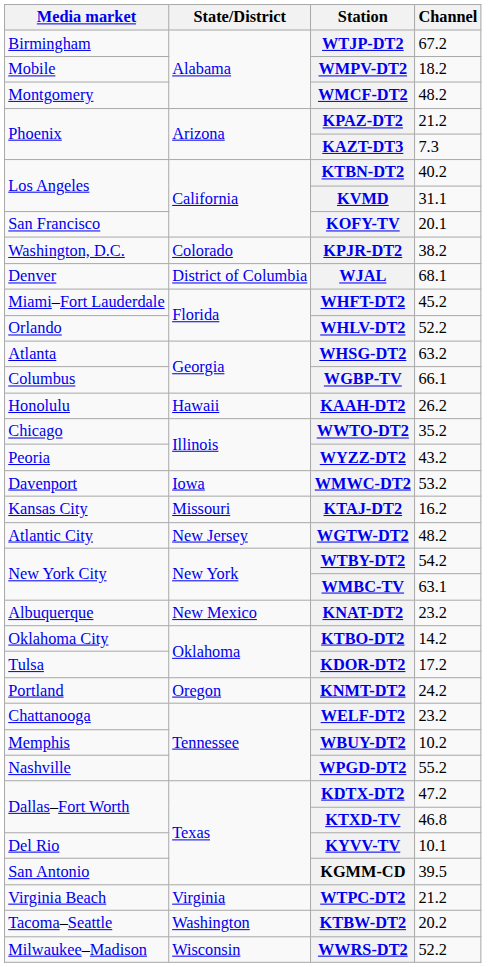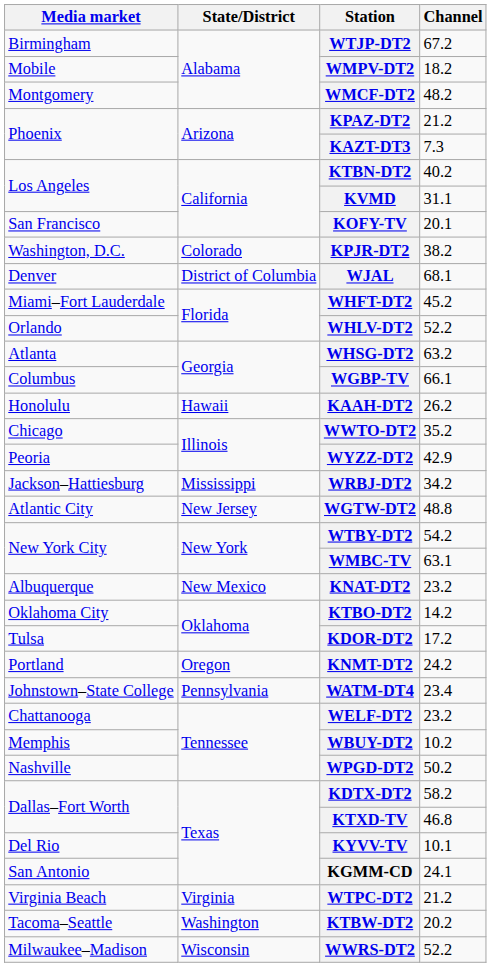WYZZ-DT2 | Channel: 43.2 -> 42.9
- row: Davenport | Iowa | WMWC-DT2 | 53.2
+ row: Jackson–Hattiesburg | Mississippi | WRBJ-DT2 | 34.2
- row: Kansas City | Missouri | KTAJ-DT2 | 16.2
WGTW-DT2 | Channel: 48.2 -> 48.8
+ row: Johnstown–State College | Pennsylvania | WATM-DT4 | 23.4
WPGD-DT2 | Channel: 55.2 -> 50.2
KDTX-DT2 | Channel: 47.2 -> 58.2
KGMM-CD | Channel: 39.5 -> 24.1
